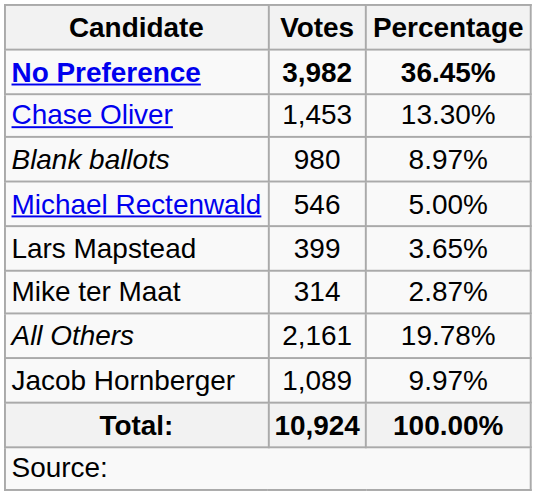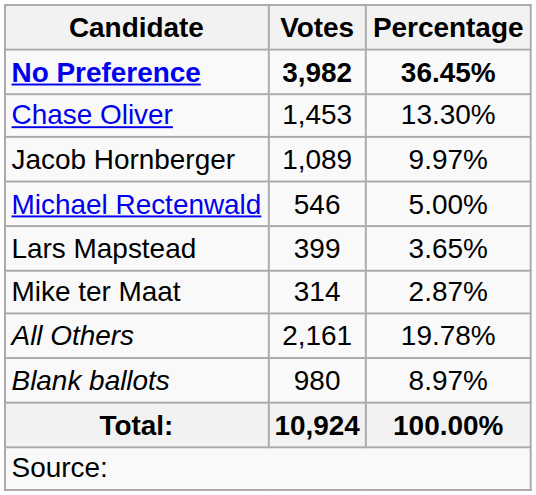rows swapped: Jacob Hornberger <-> Blank ballots
